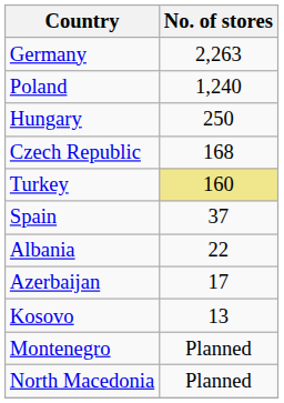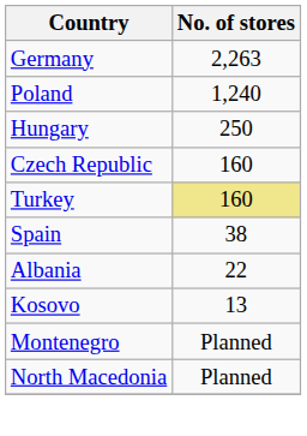Czech Republic | No. of stores: 168 -> 160
Spain | No. of stores: 37 -> 38
- row: Azerbaijan | 17
